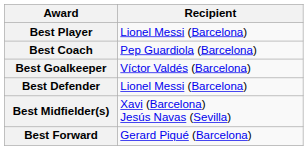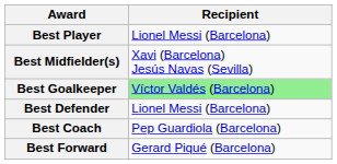rows swapped: Best Coach <-> Best Midfielder(s)
Best Goalkeeper | Recipient: no background -> lightgreen background
